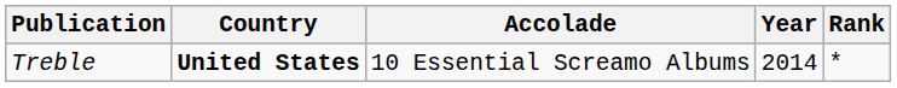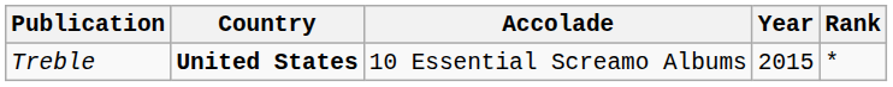Treble | Year: 2014 -> 2015
